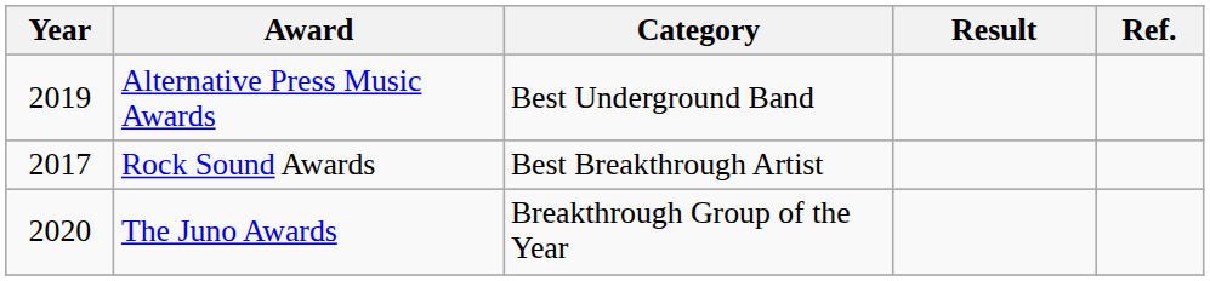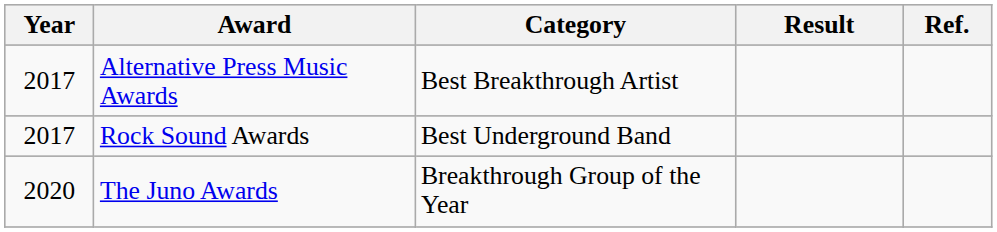Alternative Press Music Awards | Year: 2019 -> 2017
Alternative Press Music Awards | Category: Best Underground Band -> Best Breakthrough Artist
Rock Sound Awards | Category: Best Breakthrough Artist -> Best Underground Band
